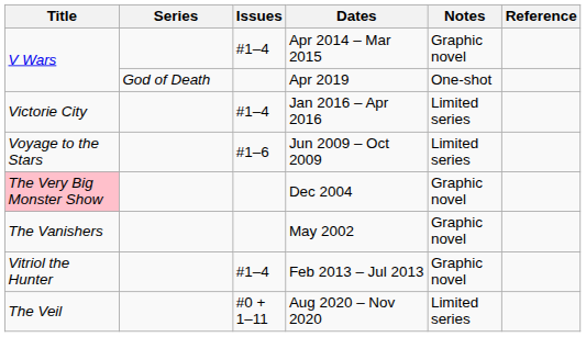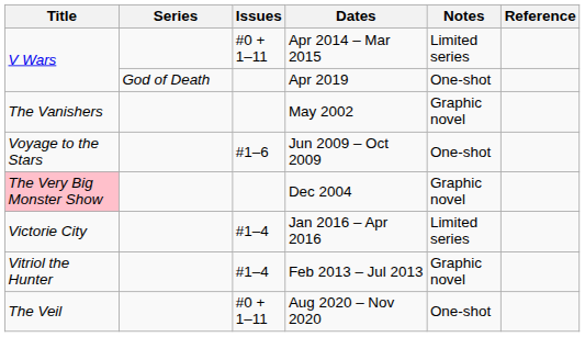Apr 2014 – Mar 2015 | Issues: #1–4 -> #0 + 1–11
Apr 2014 – Mar 2015 | Notes: Graphic novel -> Limited series
rows swapped: May 2002 <-> Jan 2016 – Apr 2016
Jun 2009 – Oct 2009 | Notes: Limited series -> One-shot
Aug 2020 – Nov 2020 | Notes: Limited series -> One-shot
